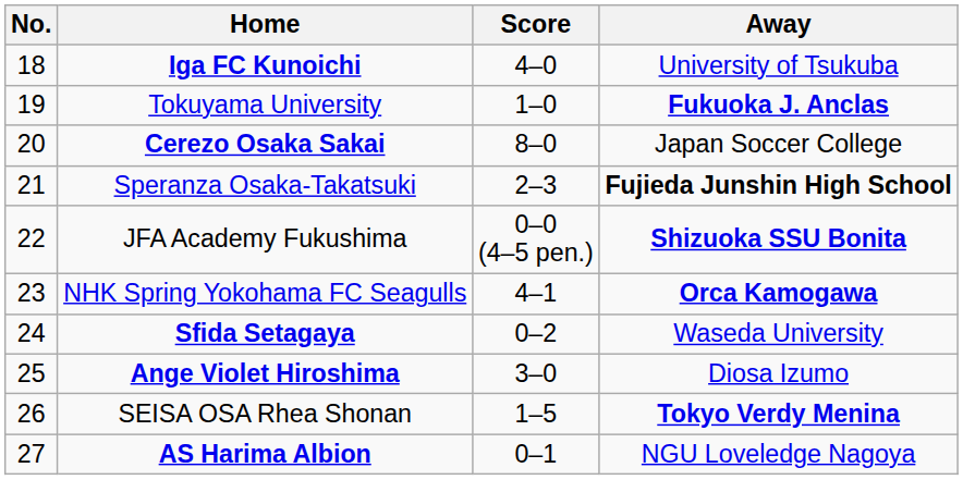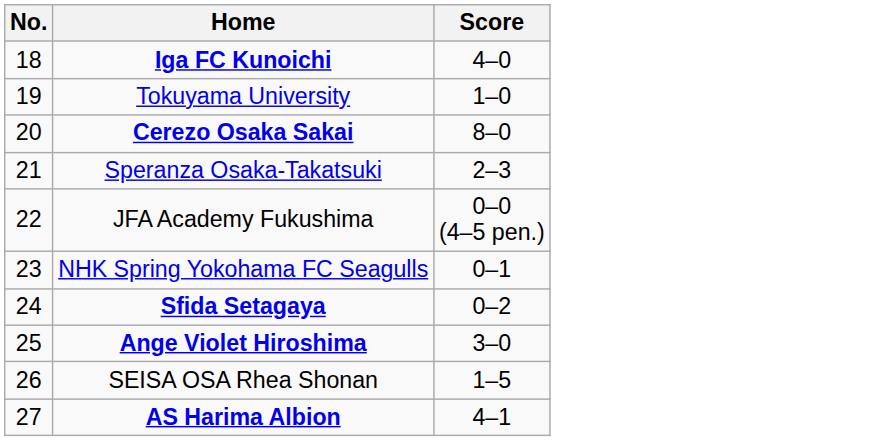- column: Away | University of Tsukuba | Fukuoka J. Anclas | Japan Soccer College | Fujieda Junshin High School | Shizuoka SSU Bonita | Orca Kamogawa | Waseda University | Diosa Izumo | Tokyo Verdy Menina | NGU Loveledge Nagoya
NHK Spring Yokohama FC Seagulls | Score: 4–1 -> 0–1
AS Harima Albion | Score: 0–1 -> 4–1
